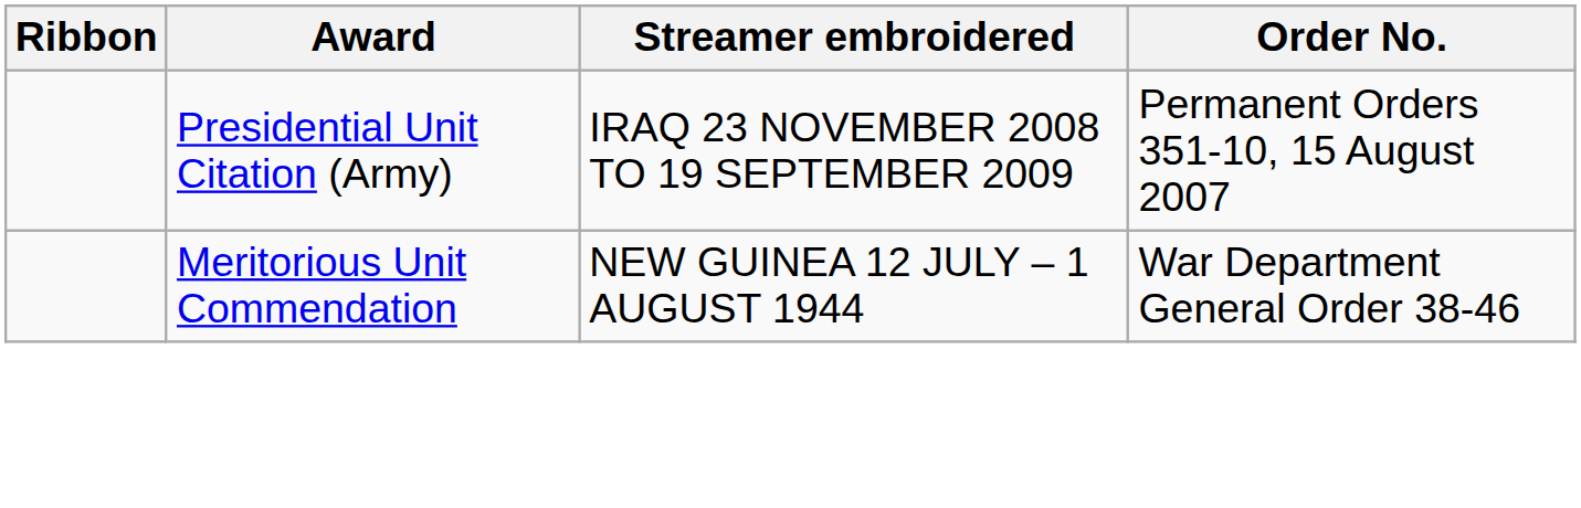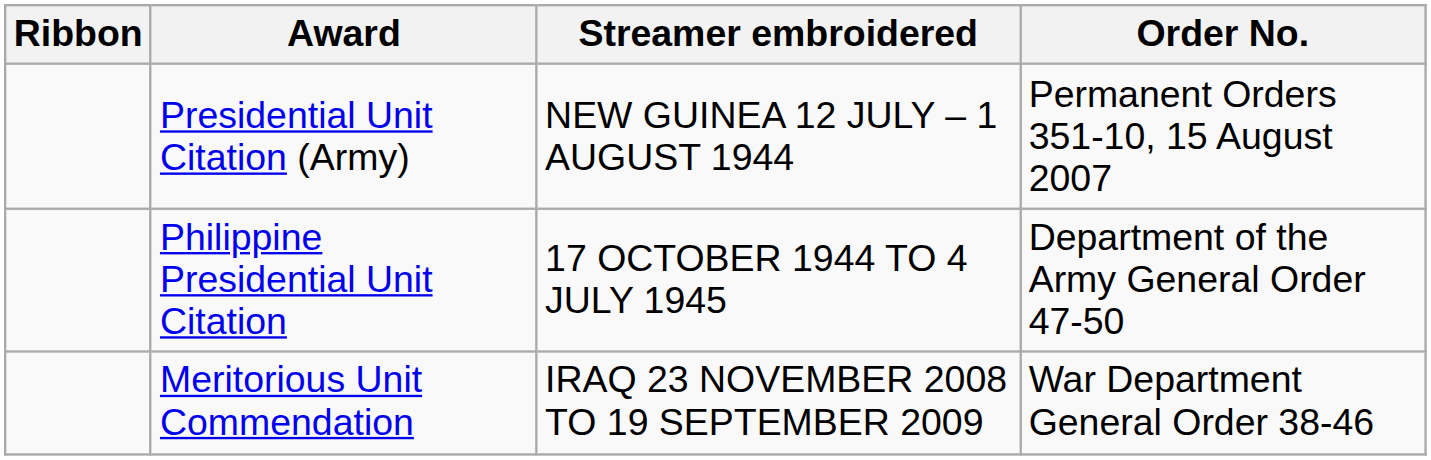Presidential Unit Citation (Army) | Streamer embroidered: IRAQ 23 NOVEMBER 2008 TO 19 SEPTEMBER 2009 -> NEW GUINEA 12 JULY – 1 AUGUST 1944
+ row: Philippine Presidential Unit Citation | 17 OCTOBER 1944 TO 4 JULY 1945 | Department of the Army General Order 47-50
Meritorious Unit Commendation | Streamer embroidered: NEW GUINEA 12 JULY – 1 AUGUST 1944 -> IRAQ 23 NOVEMBER 2008 TO 19 SEPTEMBER 2009
